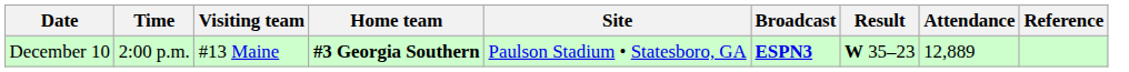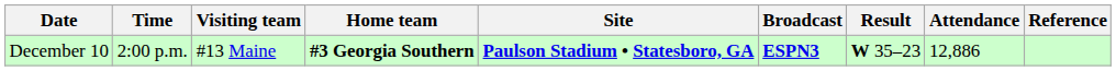December 10 | Site: normal -> bold
December 10 | Attendance: 12,889 -> 12,886
